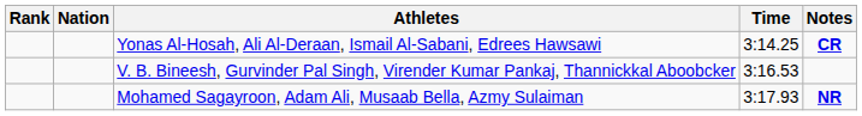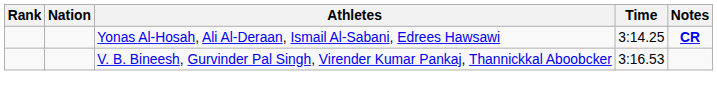- row: Mohamed Sagayroon, Adam Ali, Musaab Bella, Azmy Sulaiman | 3:17.93 | NR
